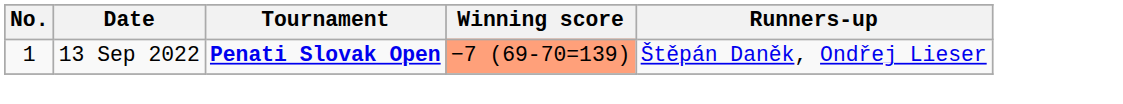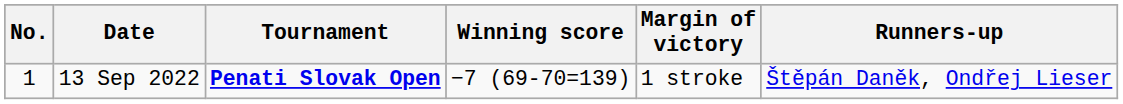+ column: Margin of victory | 1 stroke
13 Sep 2022 | Winning score: lightsalmon background -> no background
